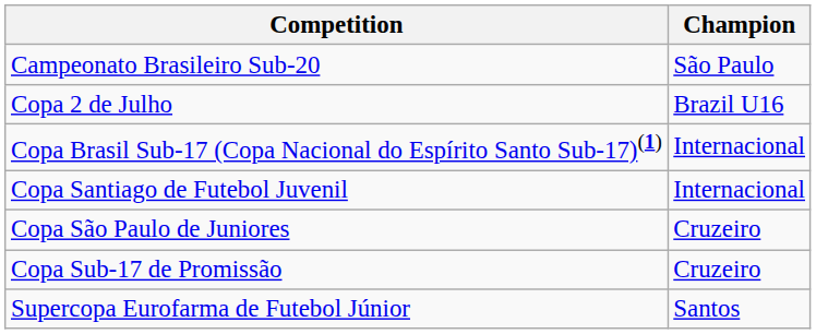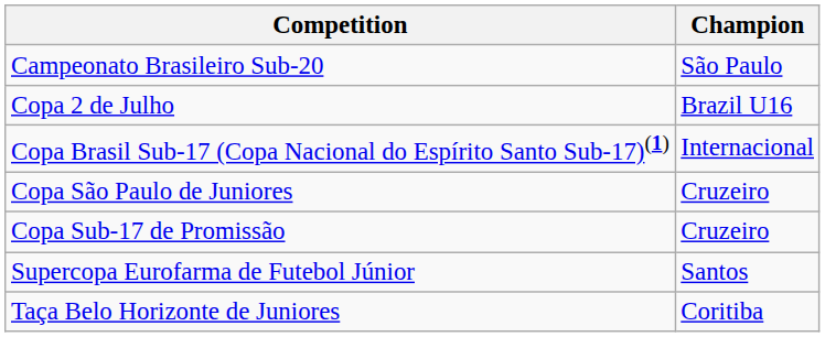- row: Copa Santiago de Futebol Juvenil | Internacional
+ row: Taça Belo Horizonte de Juniores | Coritiba
